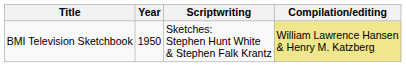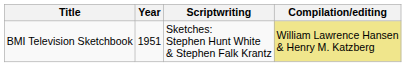BMI Television Sketchbook | Year: 1950 -> 1951
